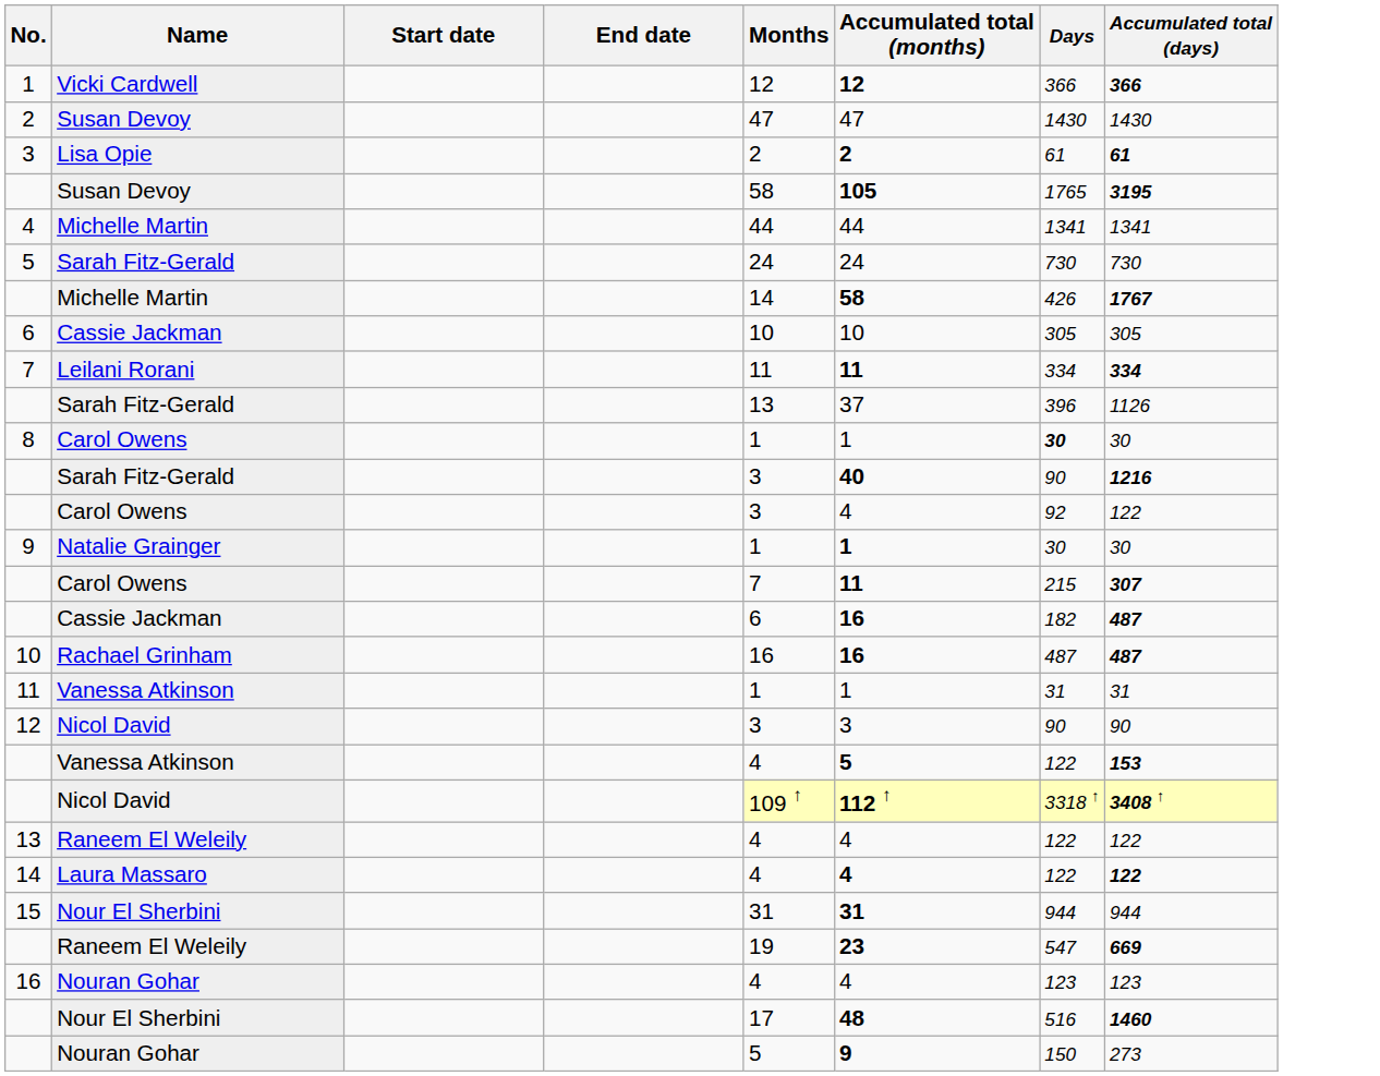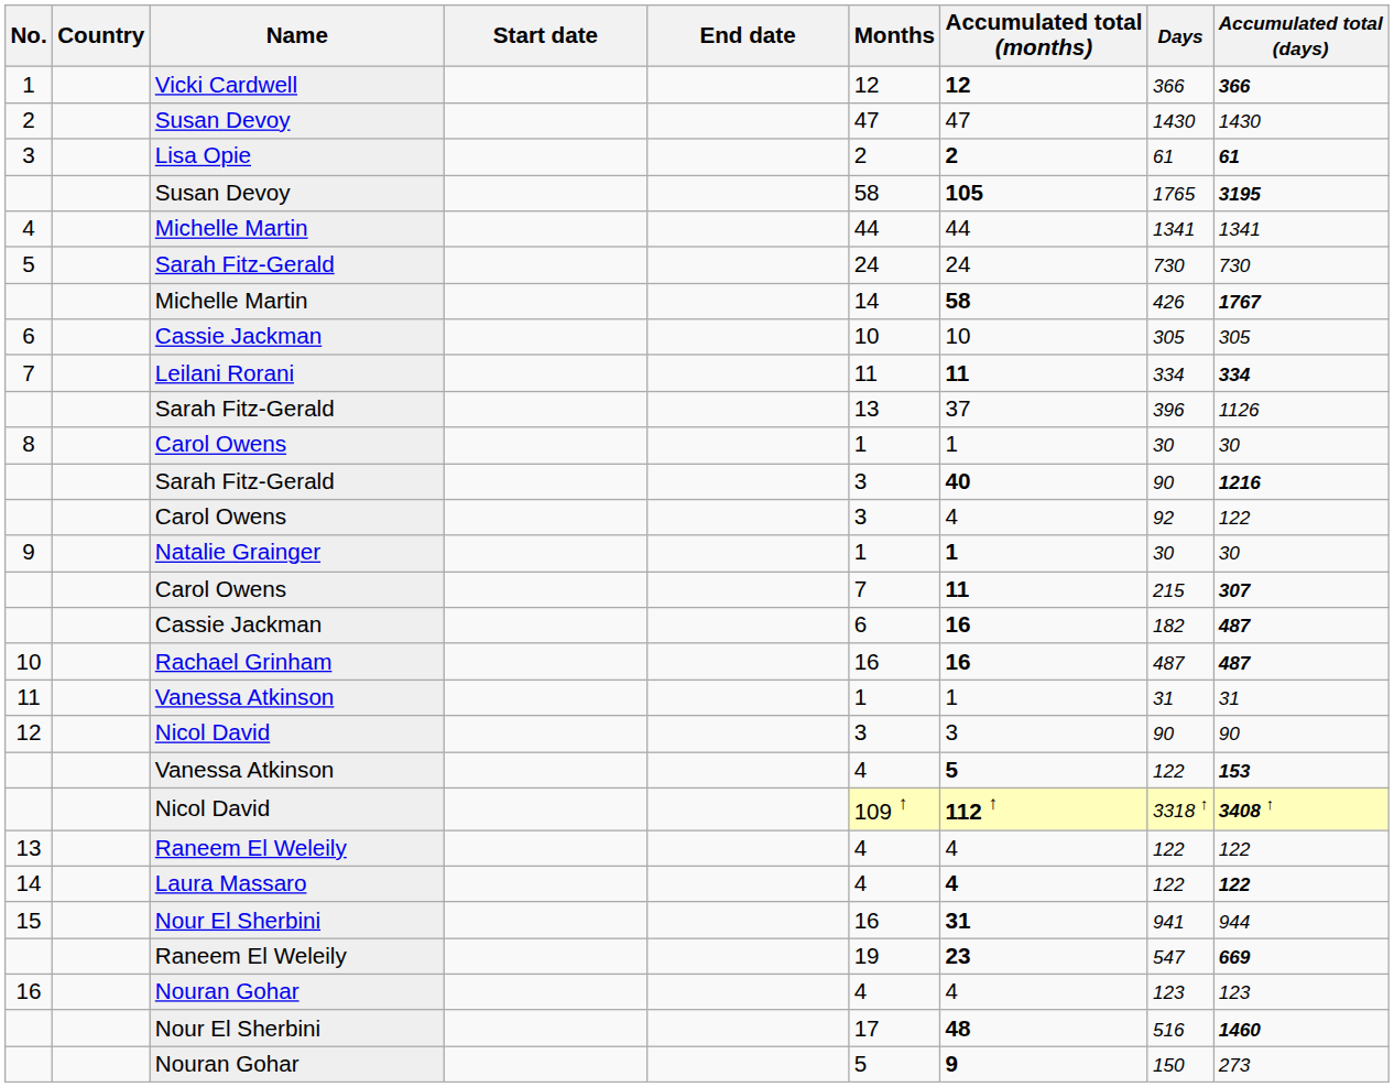+ column: Country
8 | Days: bold -> normal
15 | Months: 31 -> 16
15 | Days: 944 -> 941
